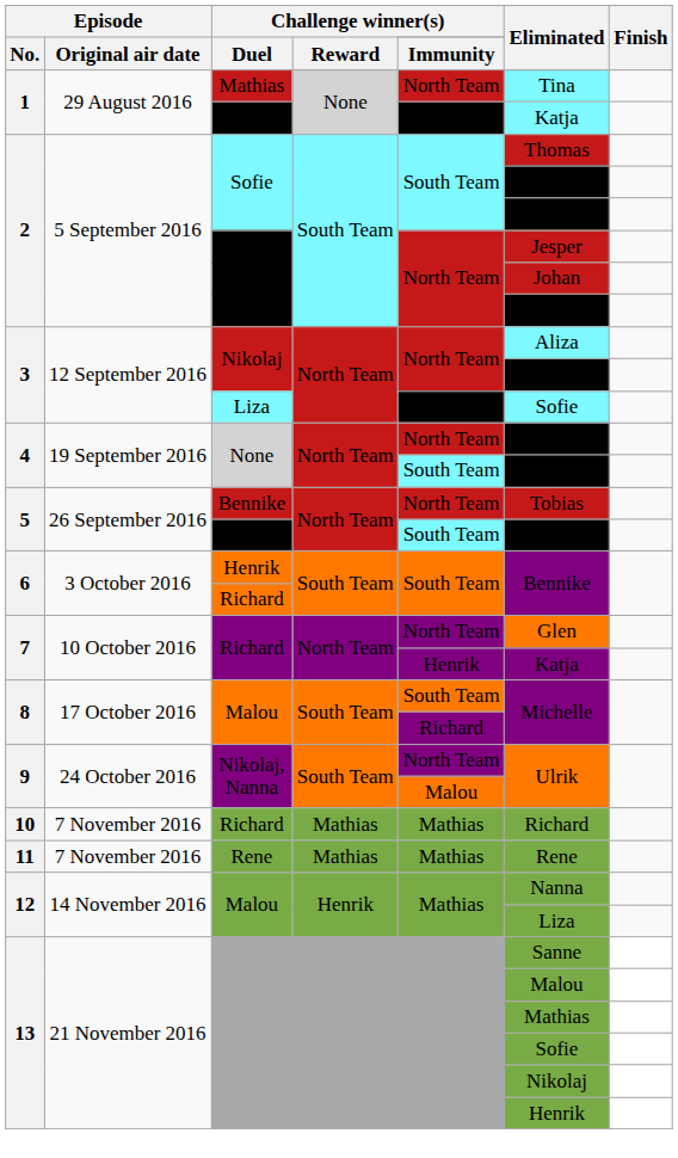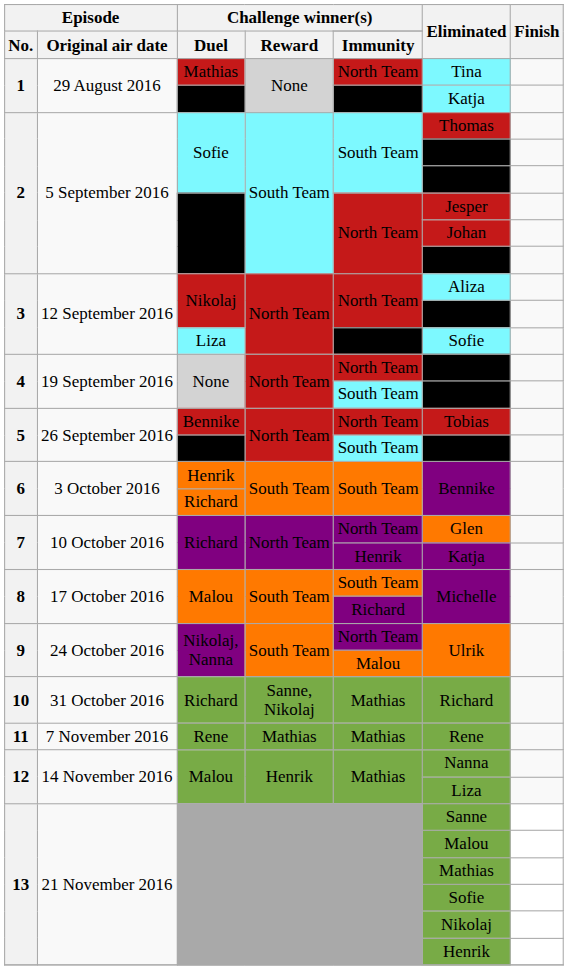10 / Richard | Episode / Original air date: 7 November 2016 -> 31 October 2016
10 / Richard | Challenge winner(s) / Reward: Mathias -> Sanne, Nikolaj
